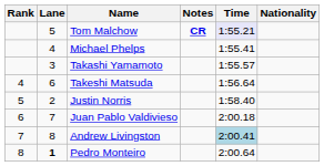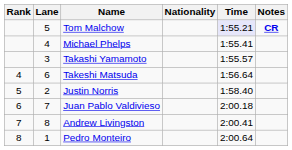columns swapped: Nationality <-> Notes
Andrew Livingston | Time: lightblue background -> no background
Pedro Monteiro | Lane: bold -> normal
